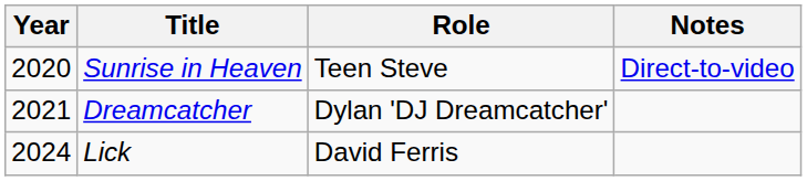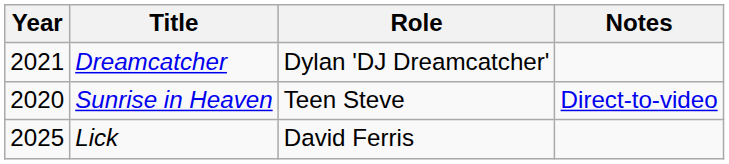rows swapped: Sunrise in Heaven <-> Dreamcatcher
Lick | Year: 2024 -> 2025
